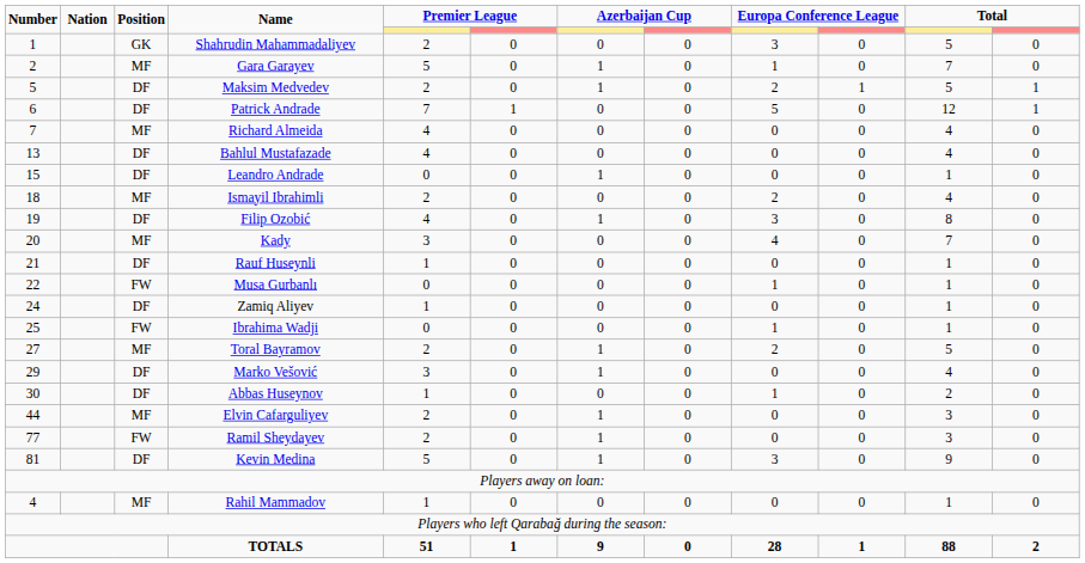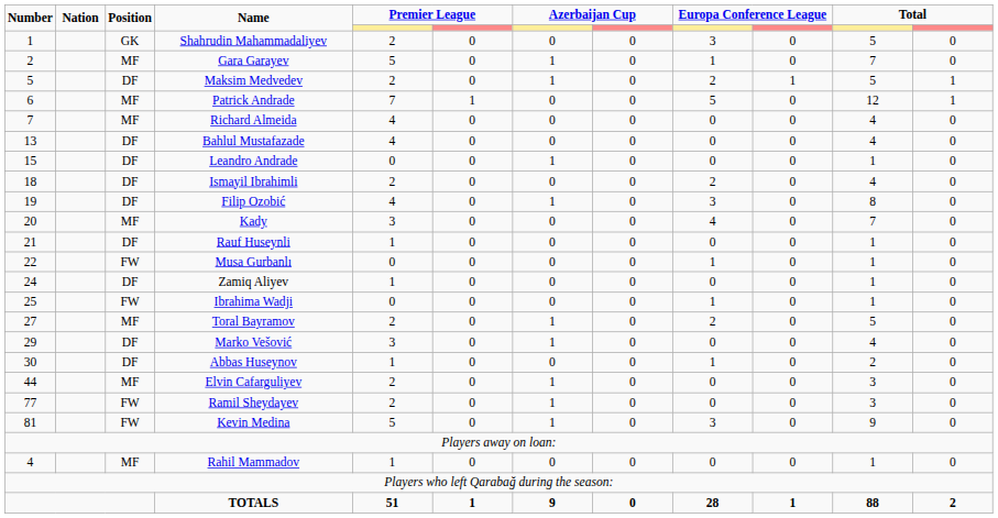Patrick Andrade | Position: DF -> MF
Ismayil Ibrahimli | Position: MF -> DF
Kevin Medina | Position: DF -> FW
